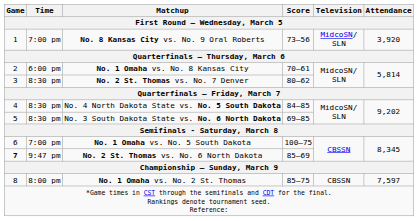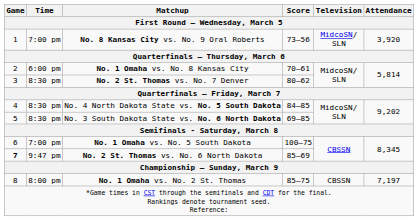No. 1 Omaha vs. No. 2 St. Thomas | Attendance: 7,597 -> 7,197
